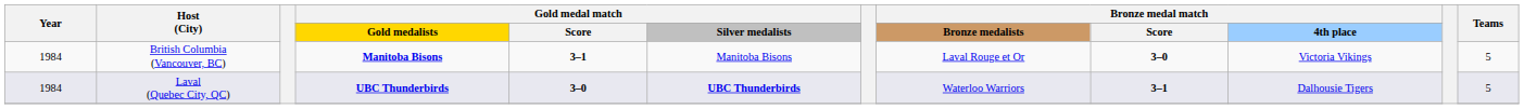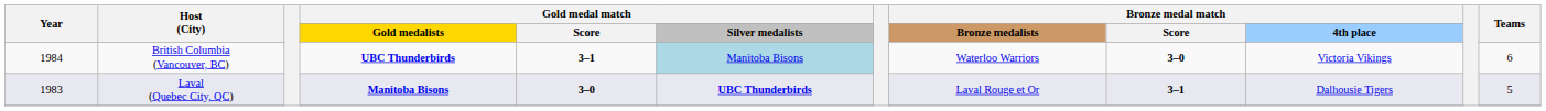British Columbia (Vancouver, BC) | Gold medal match / Gold medalists: Manitoba Bisons -> UBC Thunderbirds
British Columbia (Vancouver, BC) | Gold medal match / Silver medalists: no background -> lightblue background
British Columbia (Vancouver, BC) | Bronze medal match / Bronze medalists: Laval Rouge et Or -> Waterloo Warriors
British Columbia (Vancouver, BC) | Teams: 5 -> 6
Laval (Quebec City, QC) | Year: 1984 -> 1983
Laval (Quebec City, QC) | Gold medal match / Gold medalists: UBC Thunderbirds -> Manitoba Bisons
Laval (Quebec City, QC) | Bronze medal match / Bronze medalists: Waterloo Warriors -> Laval Rouge et Or
